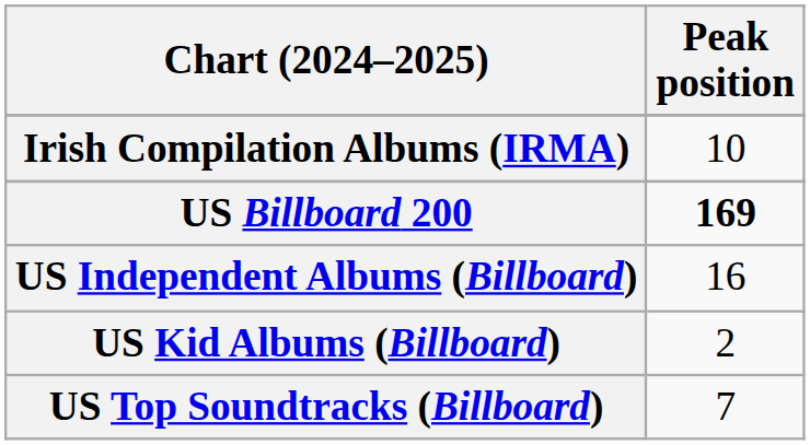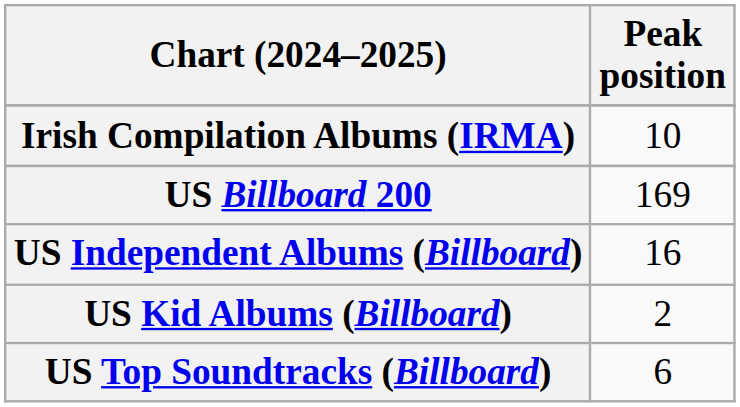US Billboard 200 | Peak position: bold -> normal
US Top Soundtracks (Billboard) | Peak position: 7 -> 6
